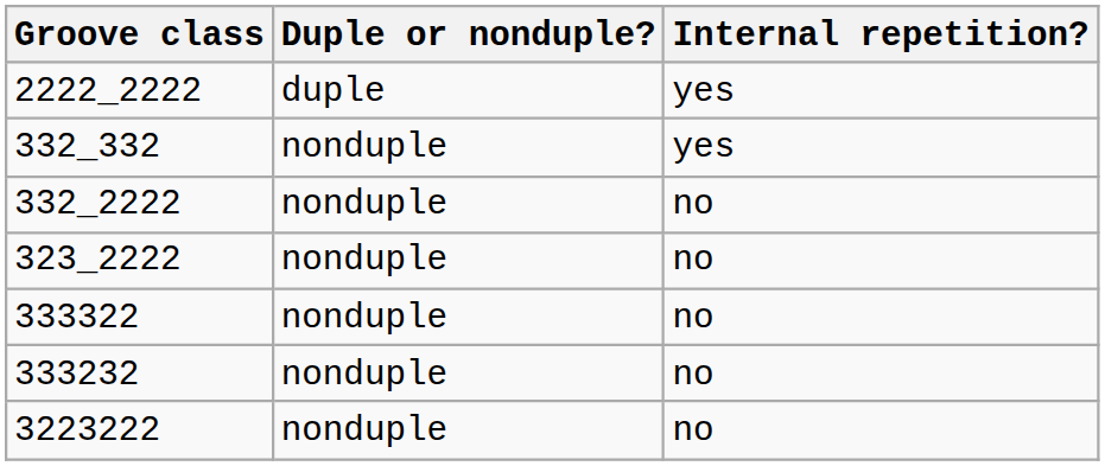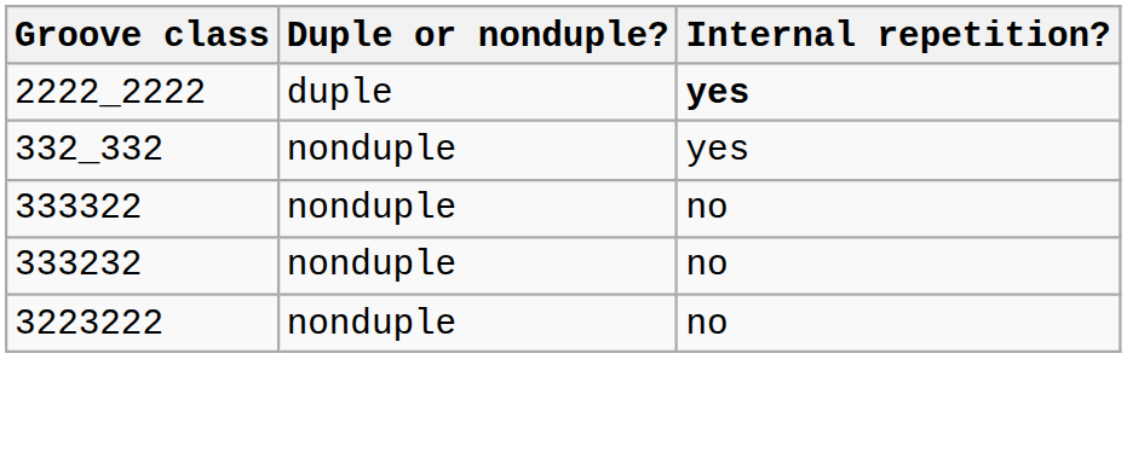2222_2222 | Internal repetition?: normal -> bold
- row: 332_2222 | nonduple | no
- row: 323_2222 | nonduple | no
